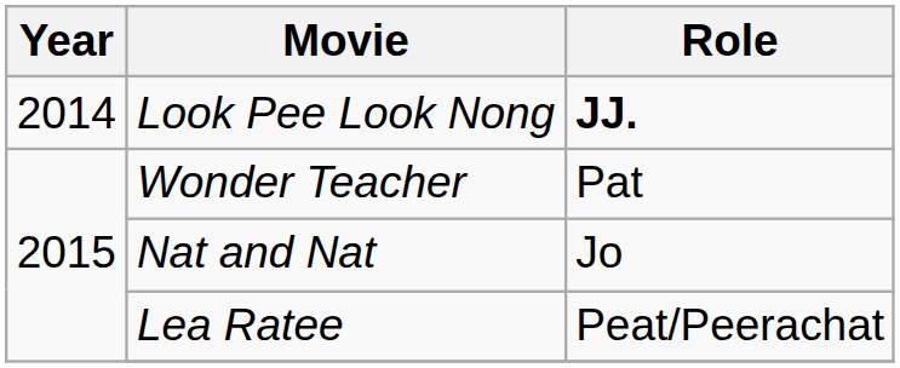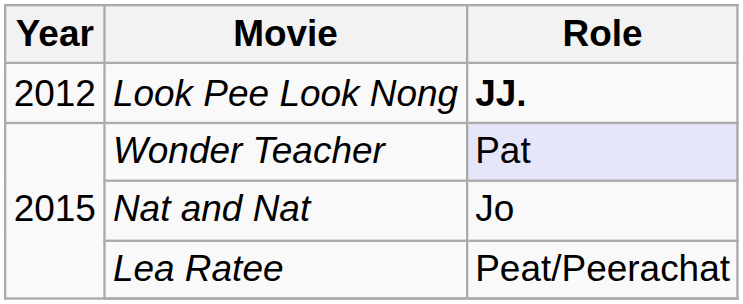Look Pee Look Nong | Year: 2014 -> 2012
Wonder Teacher | Role: no background -> lavender background
